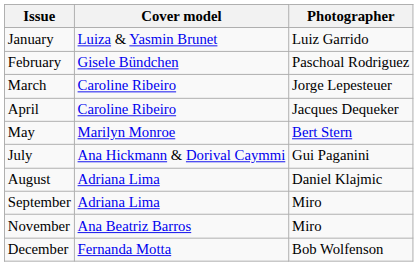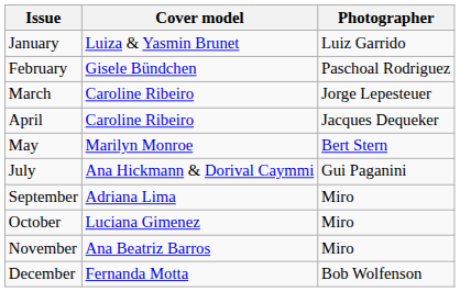- row: August | Adriana Lima | Daniel Klajmic
+ row: October | Luciana Gimenez | Miro
